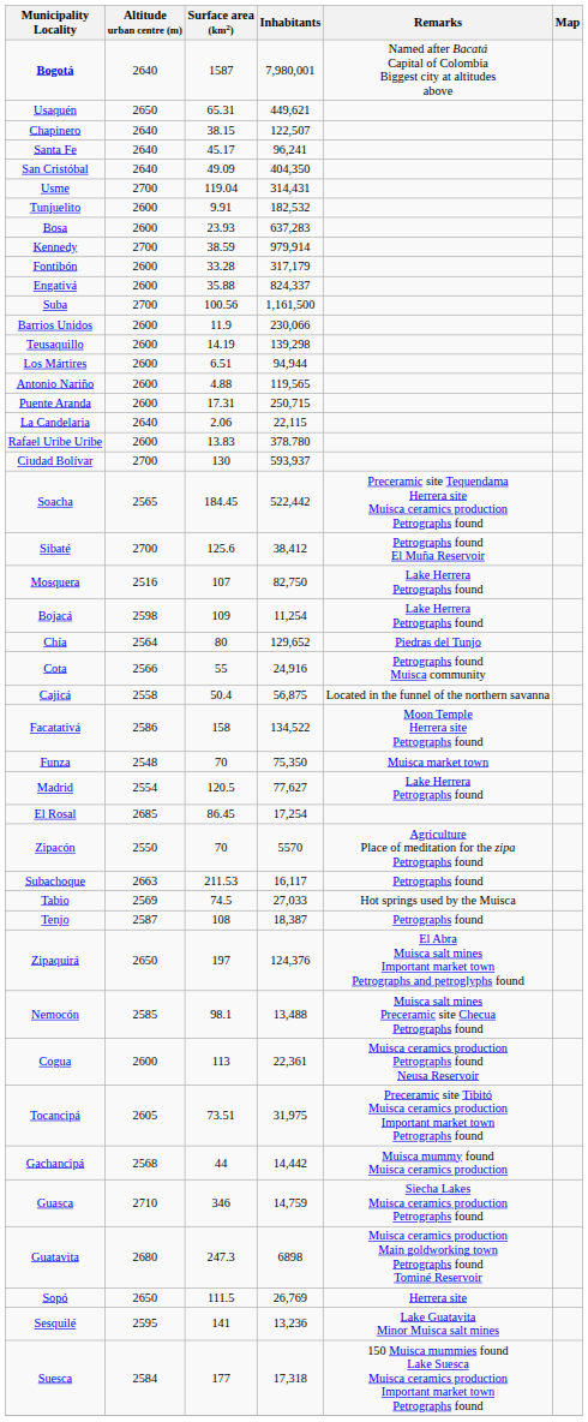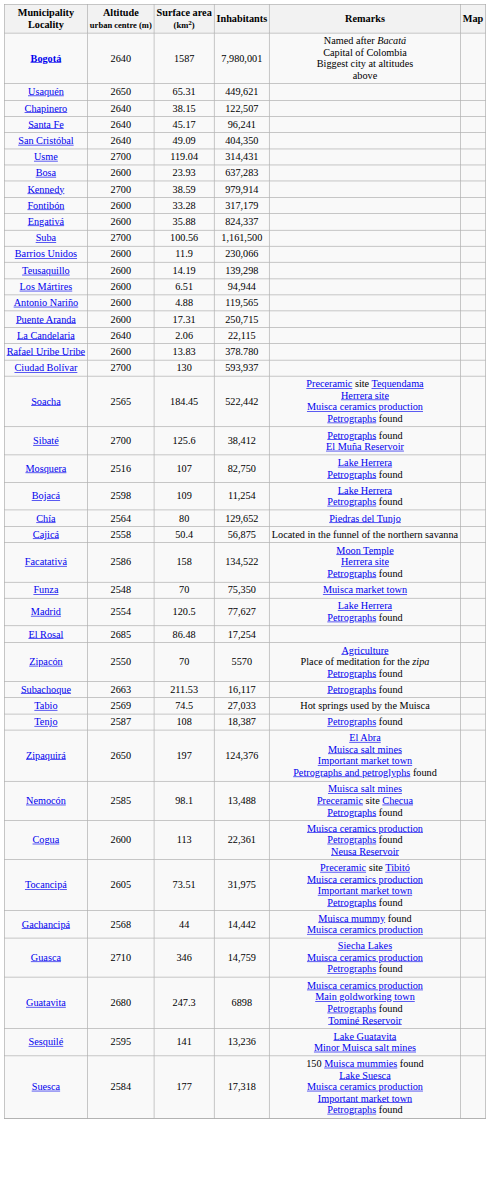- row: Tunjuelito | 2600 | 9.91 | 182,532
- row: Cota | 2566 | 55 | 24,916 | Petrographs found Muisca community
El Rosal | Surface area (km2): 86.45 -> 86.48
- row: Sopó | 2650 | 111.5 | 26,769 | Herrera site
